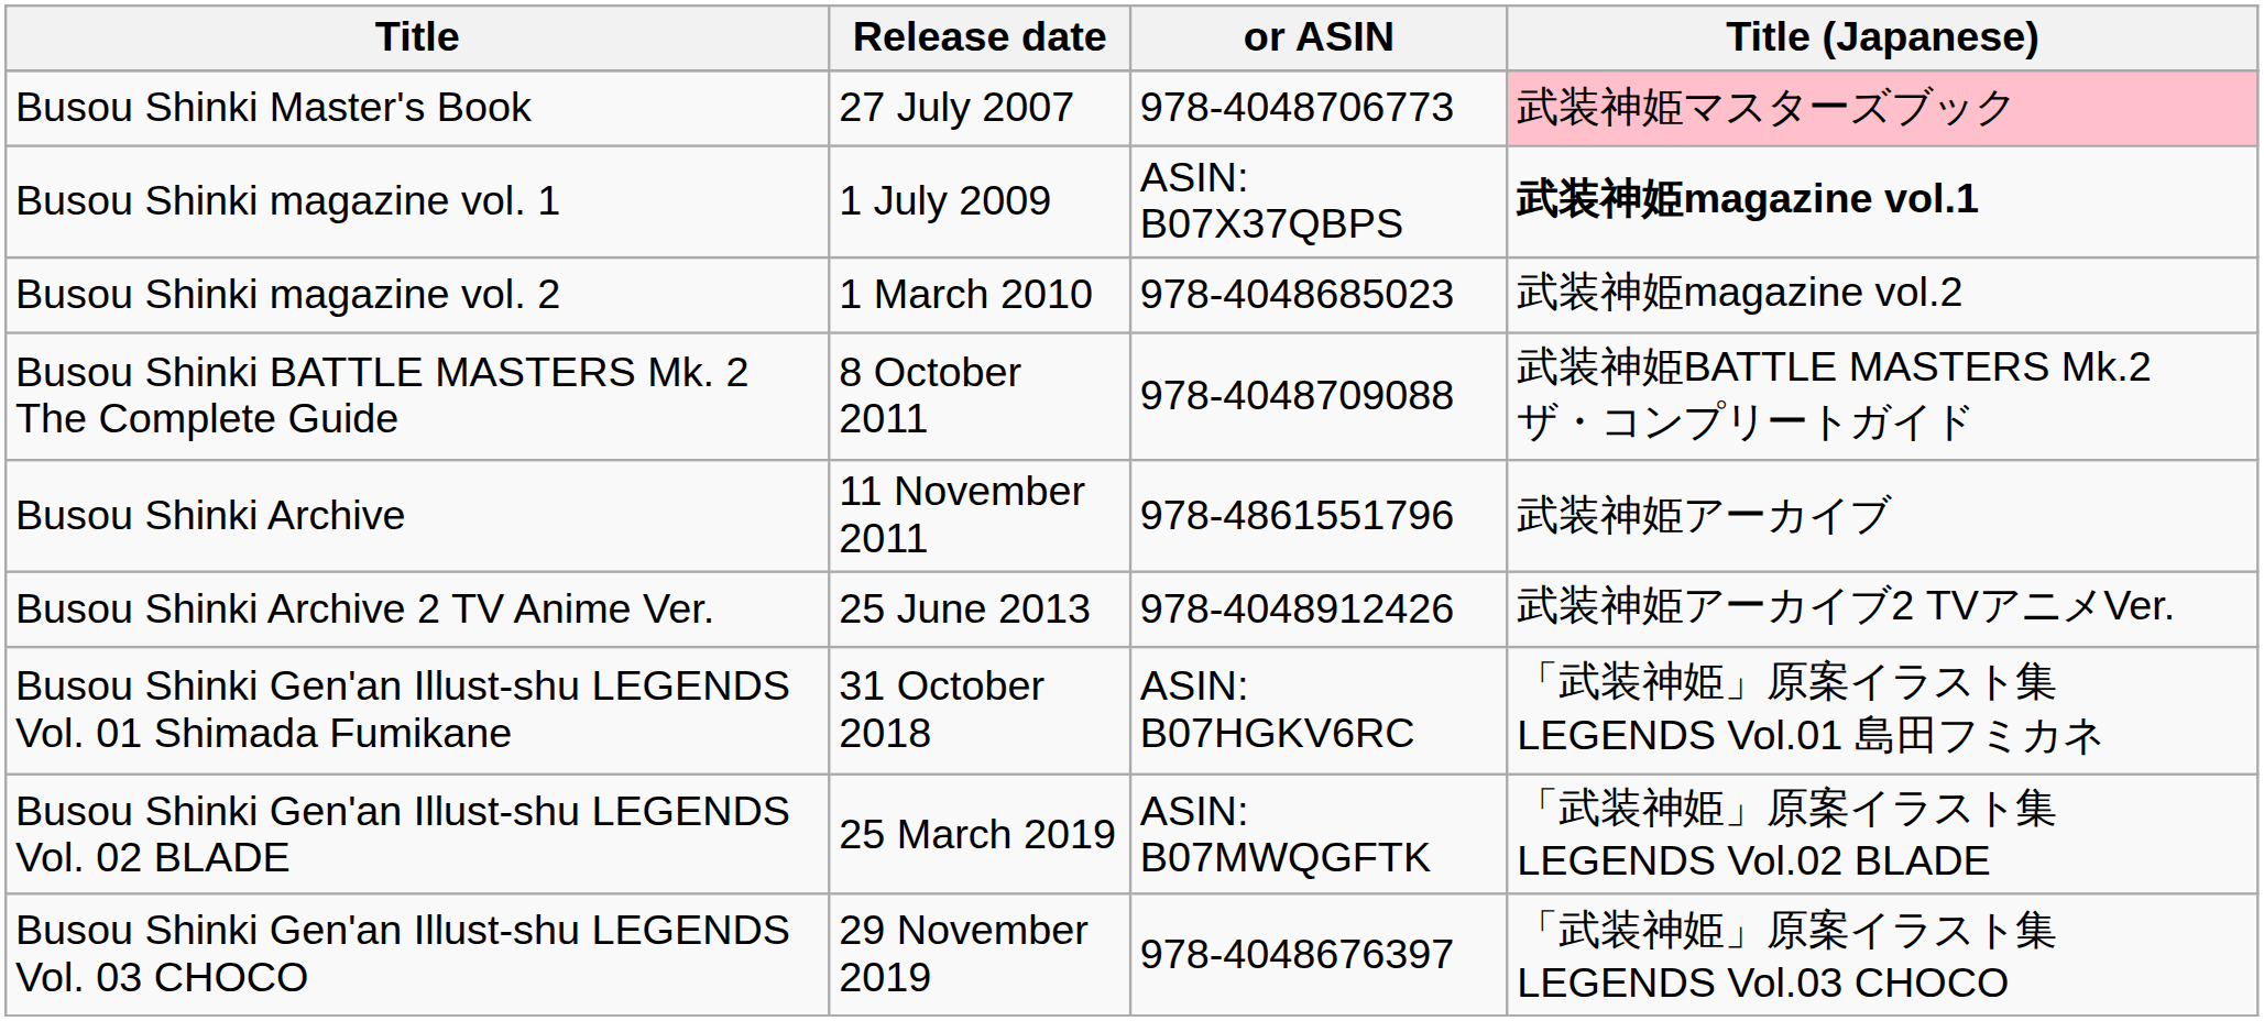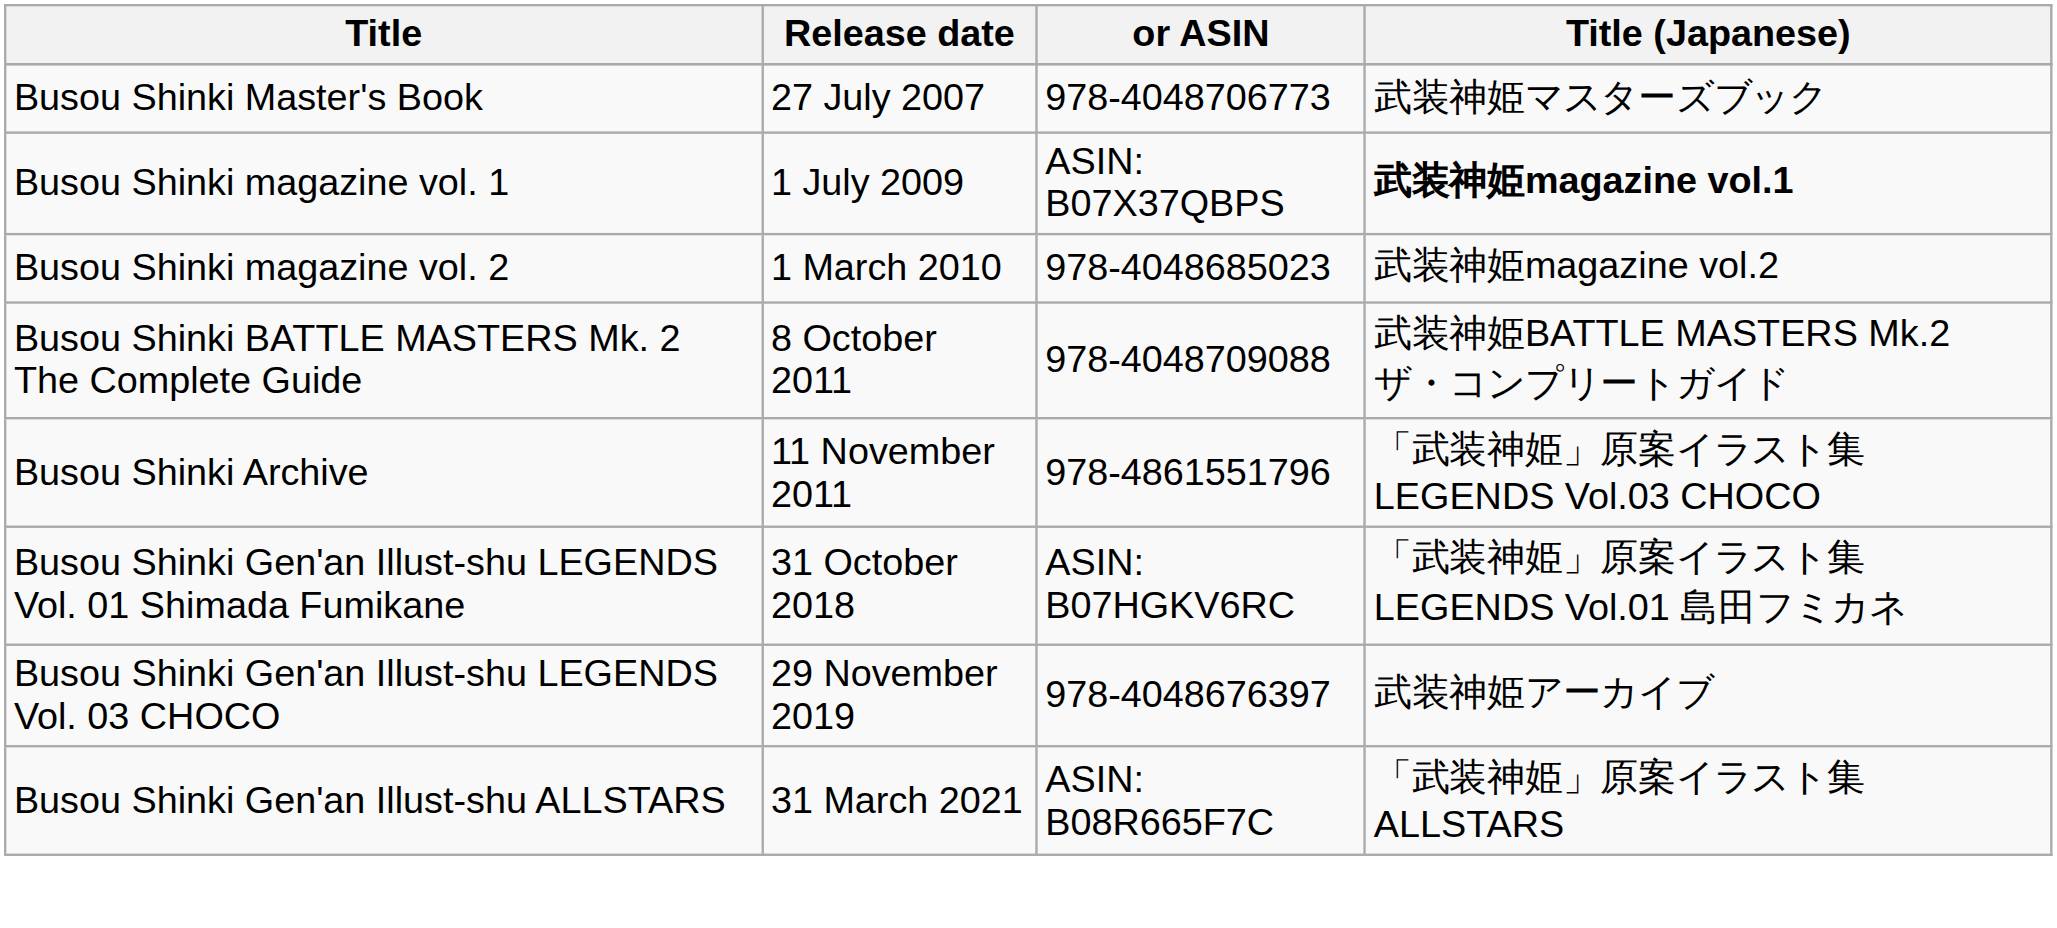Busou Shinki Master's Book | Title (Japanese): pink background -> no background
Busou Shinki Archive | Title (Japanese): 武装神姫アーカイブ -> 「武装神姫」原案イラスト集 LEGENDS Vol.03 CHOCO
- row: Busou Shinki Archive 2 TV Anime Ver. | 25 June 2013 | 978-4048912426 | 武装神姫アーカイブ2 TVアニメVer.
- row: Busou Shinki Gen'an Illust-shu LEGENDS Vol. 02 BLADE | 25 March 2019 | ASIN: B07MWQGFTK | 「武装神姫」原案イラスト集 LEGENDS Vol.02 BLADE
Busou Shinki Gen'an Illust-shu LEGENDS Vol. 03 CHOCO | Title (Japanese): 「武装神姫」原案イラスト集 LEGENDS Vol.03 CHOCO -> 武装神姫アーカイブ
+ row: Busou Shinki Gen'an Illust-shu ALLSTARS | 31 March 2021 | ASIN: B08R665F7C | 「武装神姫」原案イラスト集 ALLSTARS
